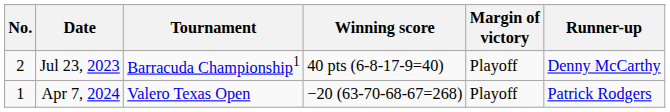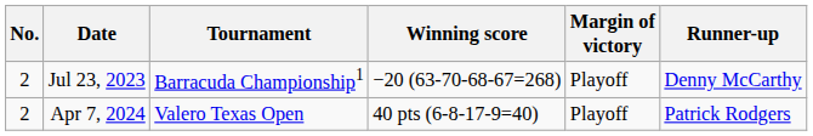Jul 23, 2023 | Winning score: 40 pts (6-8-17-9=40) -> −20 (63-70-68-67=268)
Apr 7, 2024 | No.: 1 -> 2
Apr 7, 2024 | Winning score: −20 (63-70-68-67=268) -> 40 pts (6-8-17-9=40)
